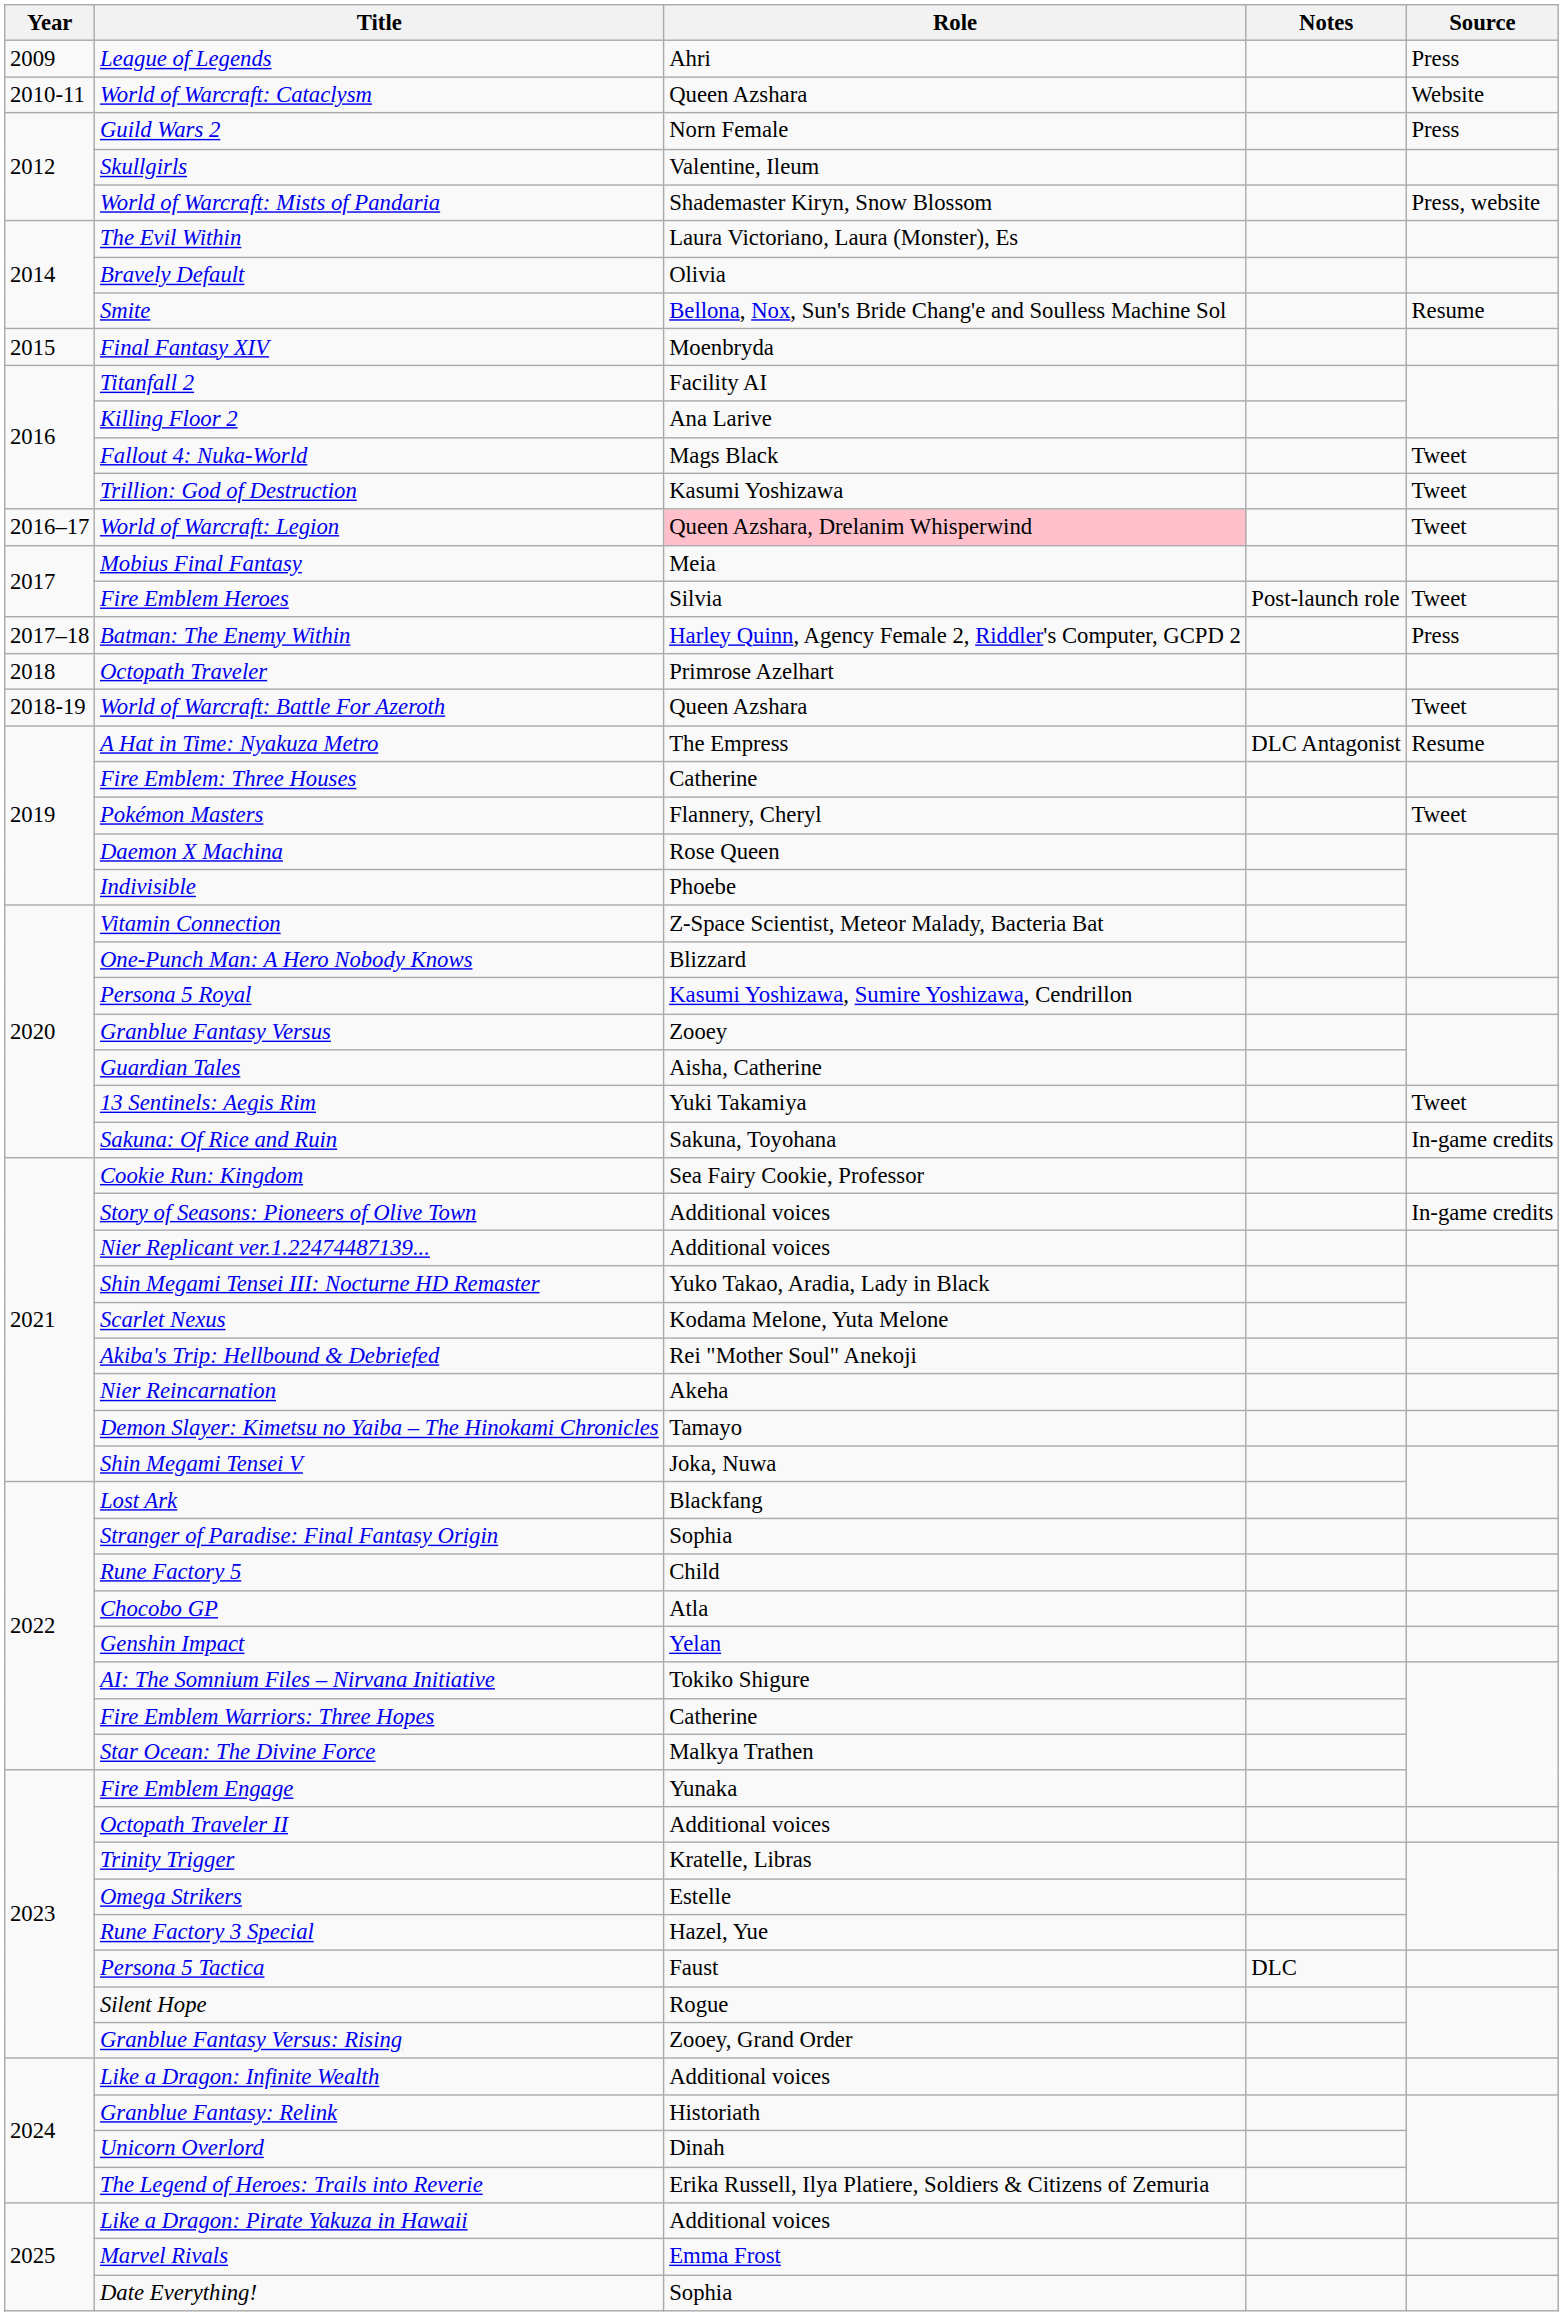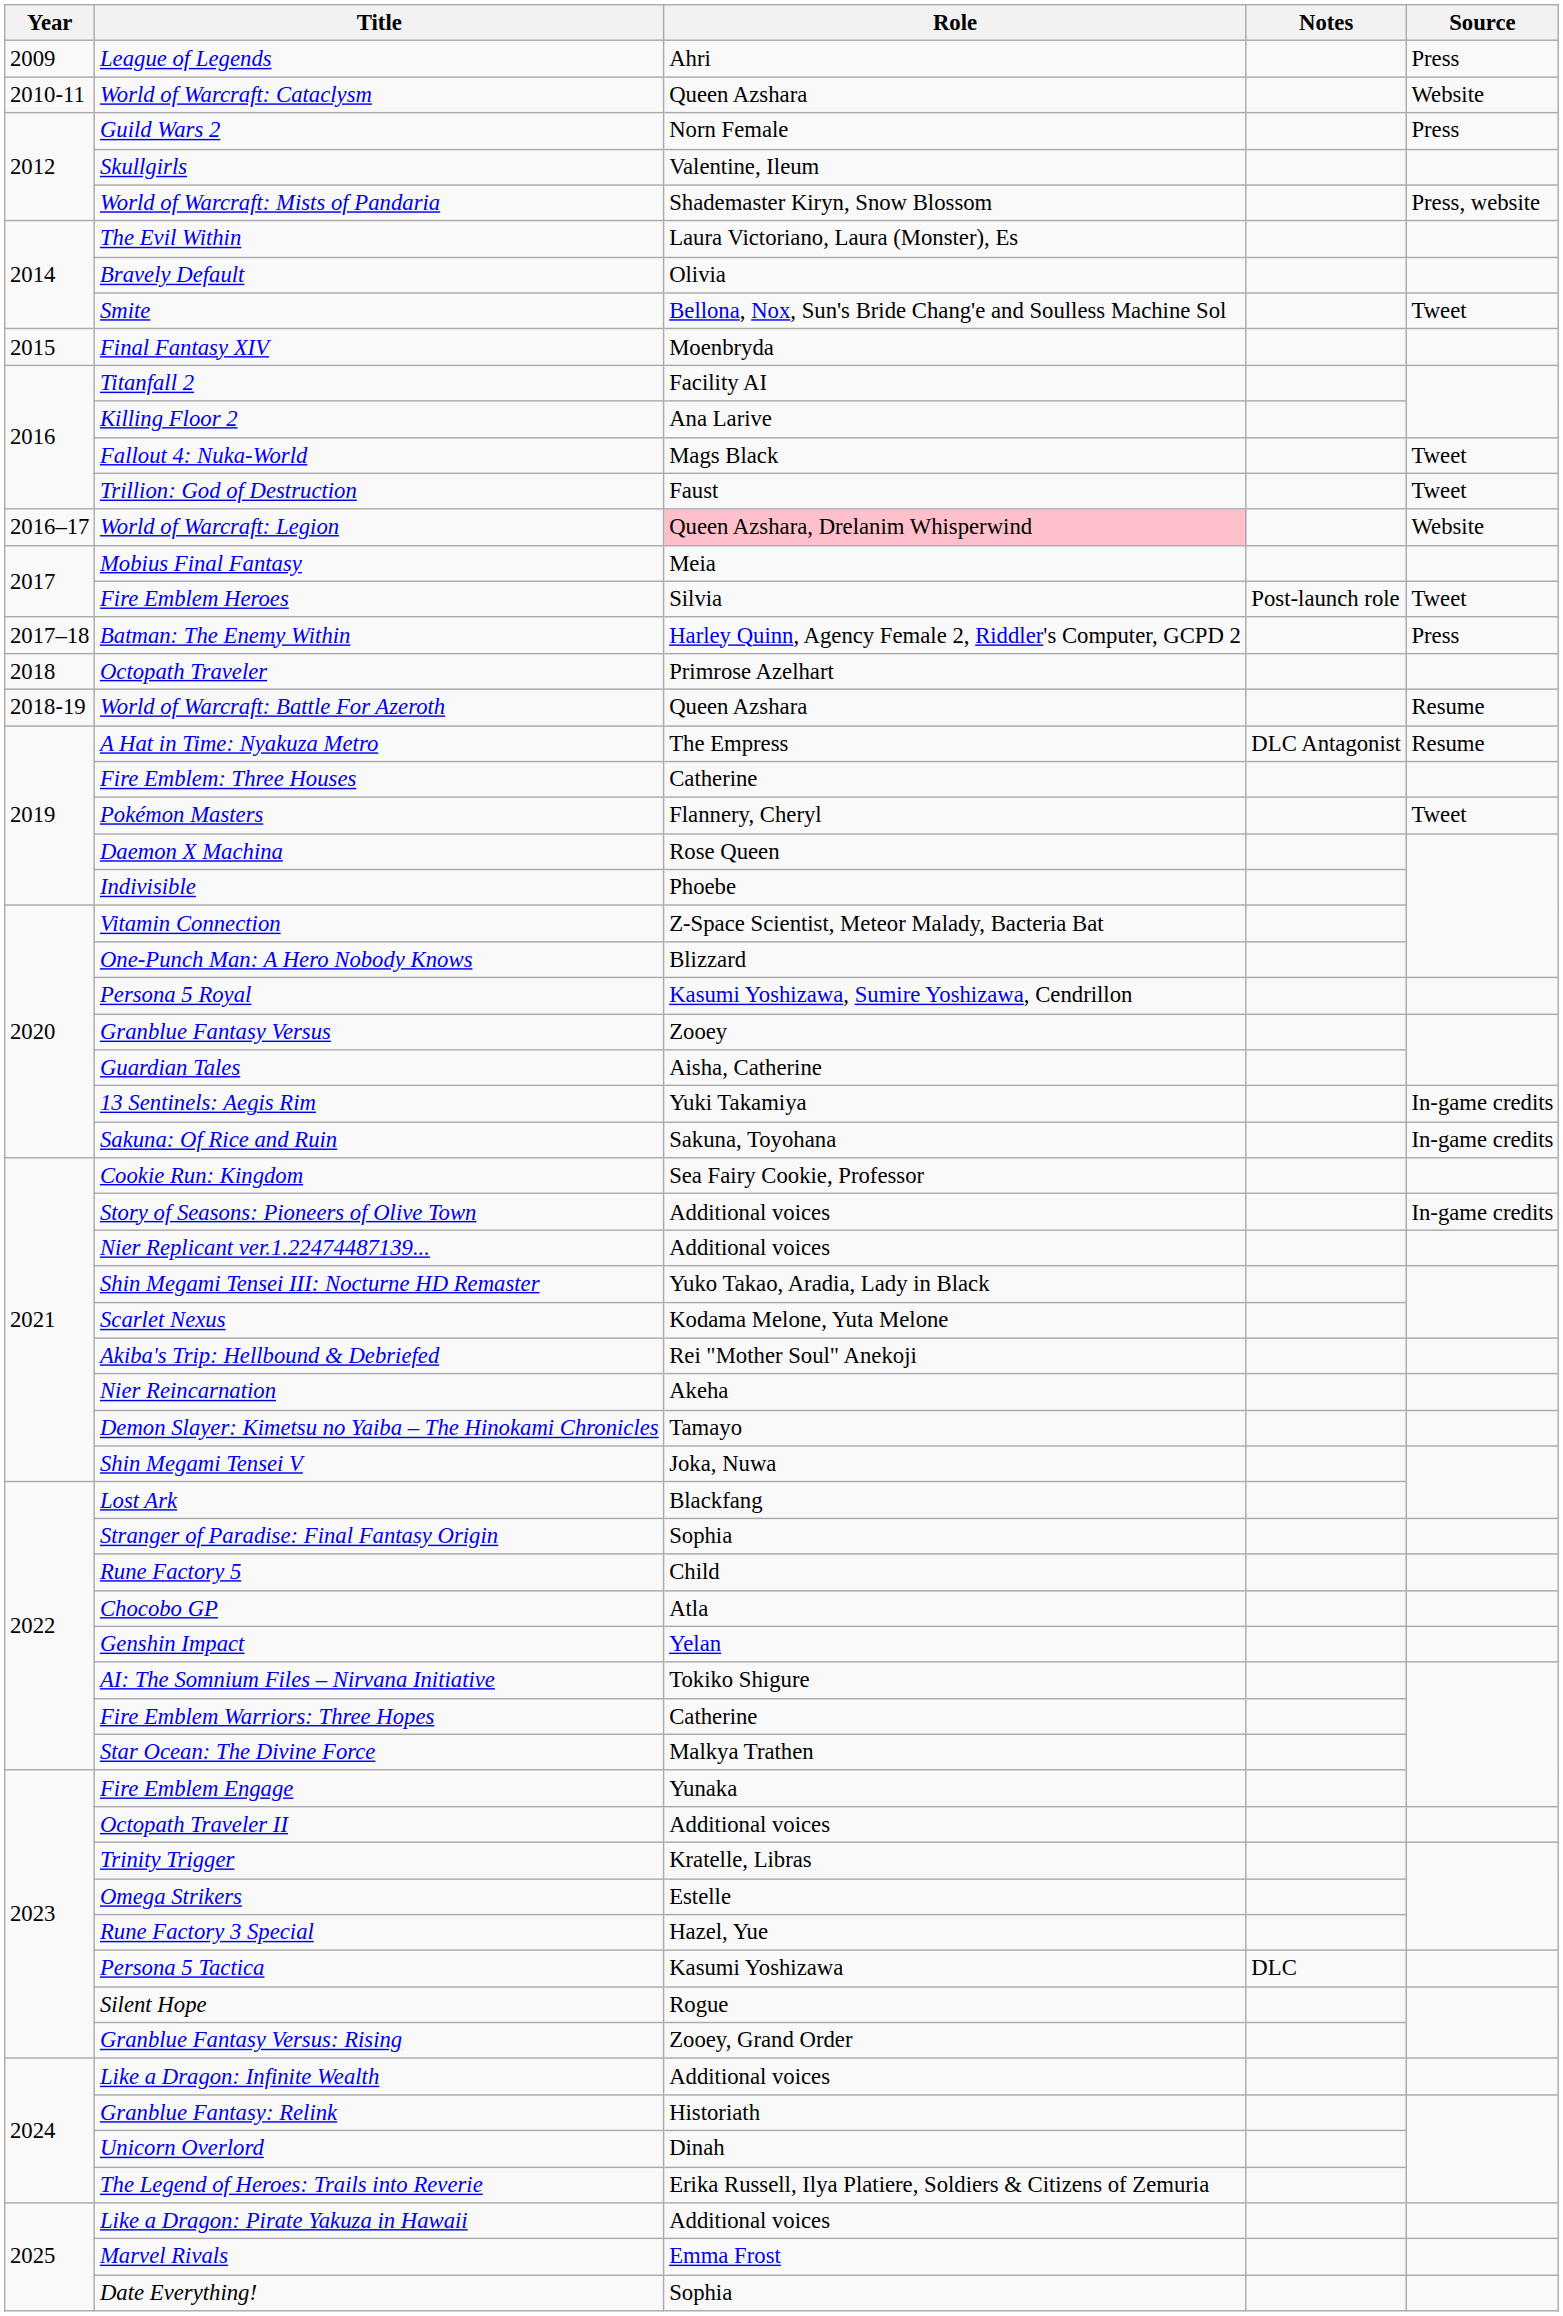Smite | Source: Resume -> Tweet
Trillion: God of Destruction | Role: Kasumi Yoshizawa -> Faust
World of Warcraft: Legion | Source: Tweet -> Website
World of Warcraft: Battle For Azeroth | Source: Tweet -> Resume
13 Sentinels: Aegis Rim | Source: Tweet -> In-game credits
Persona 5 Tactica | Role: Faust -> Kasumi Yoshizawa
